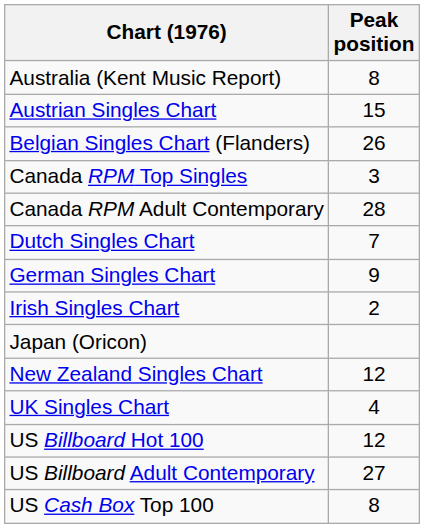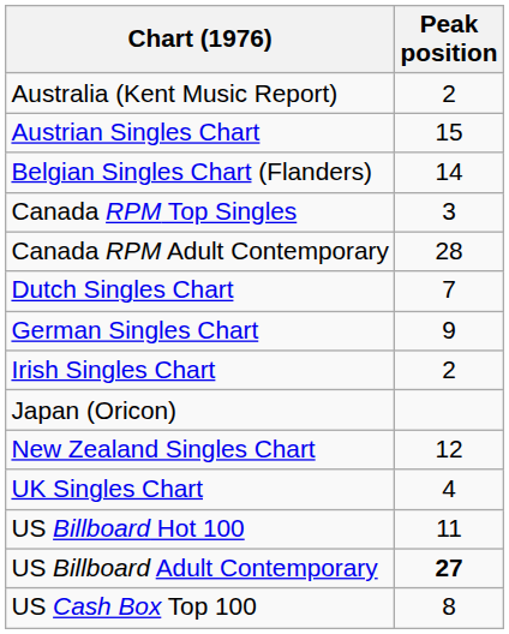Australia (Kent Music Report) | Peak position: 8 -> 2
Belgian Singles Chart (Flanders) | Peak position: 26 -> 14
US Billboard Hot 100 | Peak position: 12 -> 11
US Billboard Adult Contemporary | Peak position: normal -> bold
